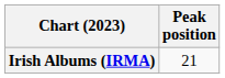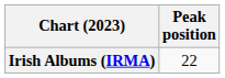Irish Albums (IRMA) | Peak position: 21 -> 22
